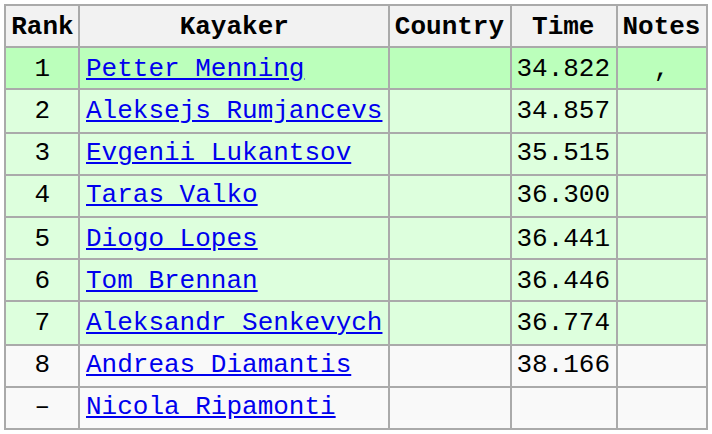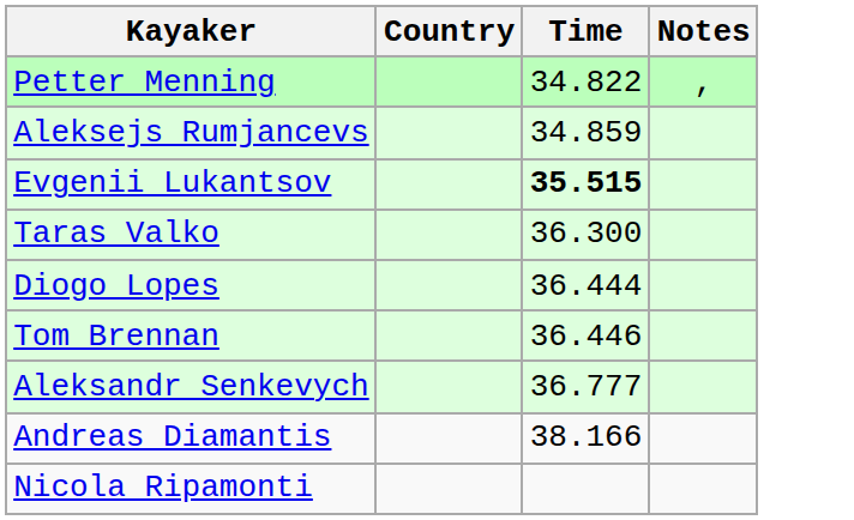- column: Rank | 1 | 2 | 3 | 4 | 5 | 6 | 7 | 8 | –
Aleksejs Rumjancevs | Time: 34.857 -> 34.859
Evgenii Lukantsov | Time: normal -> bold
Diogo Lopes | Time: 36.441 -> 36.444
Aleksandr Senkevych | Time: 36.774 -> 36.777
